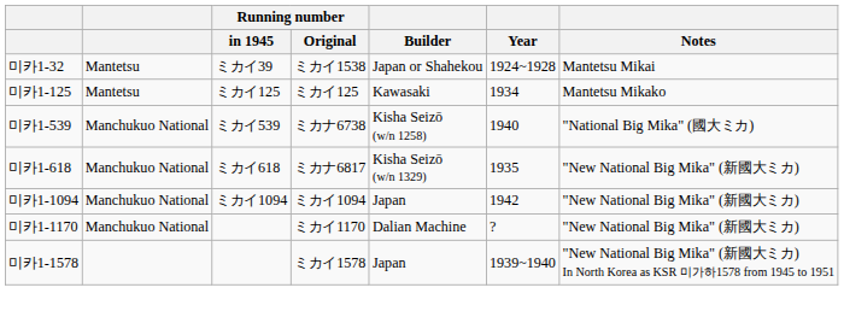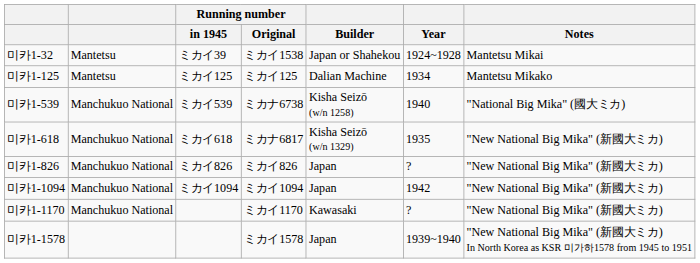미카1-125 | Builder: Kawasaki -> Dalian Machine
+ row: 미카1-826 | Manchukuo National | ミカイ826 | ミカイ826 | Japan | ? | "New National Big Mika" (新國大ミカ)
미카1-1170 | Builder: Dalian Machine -> Kawasaki
